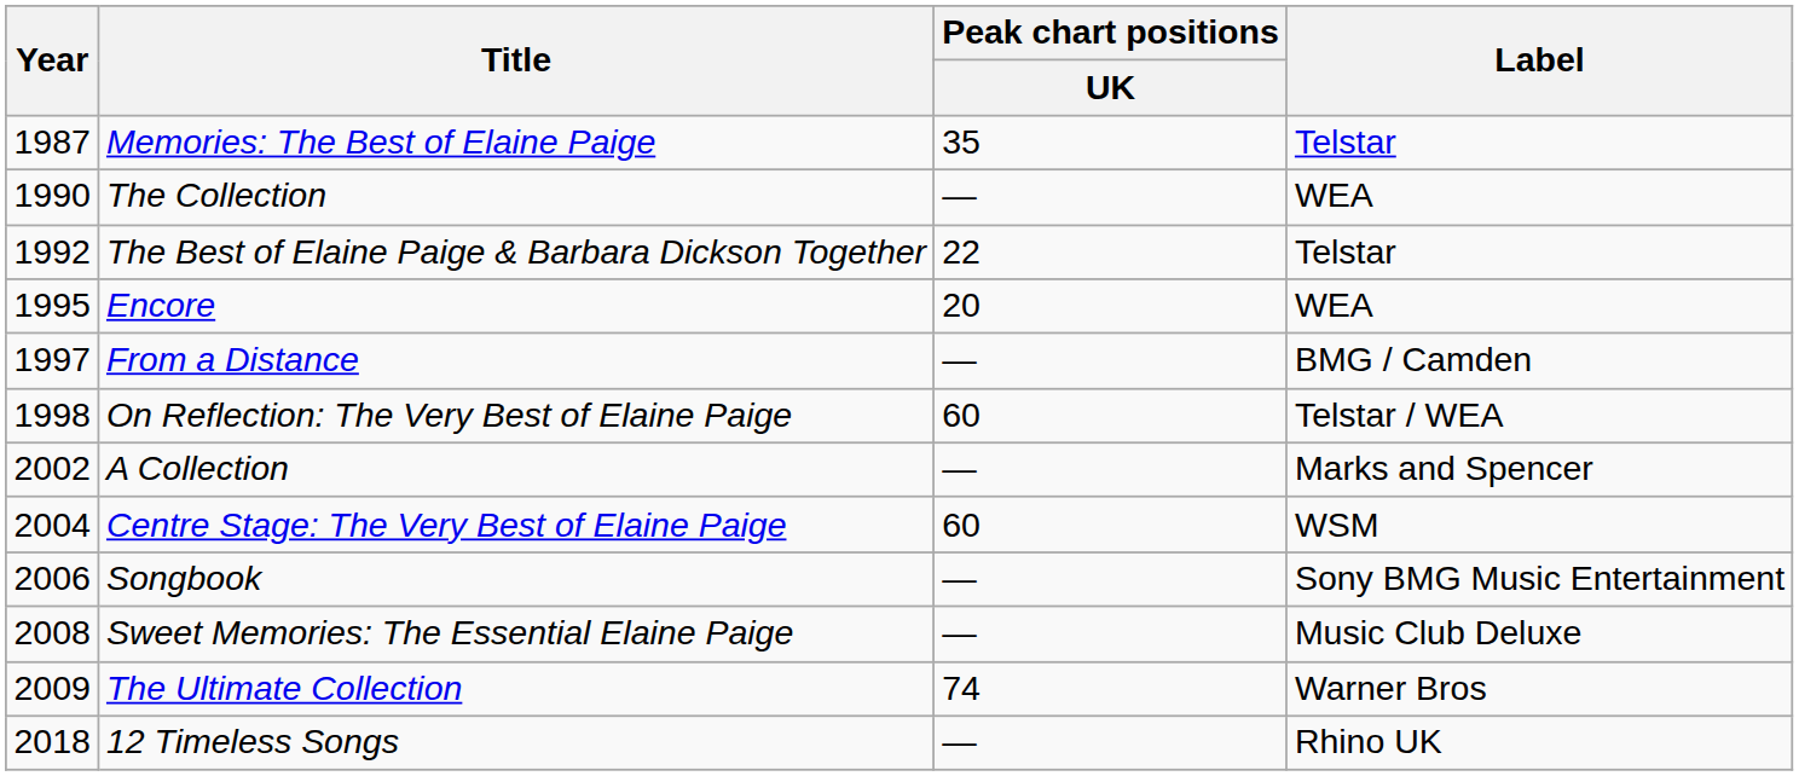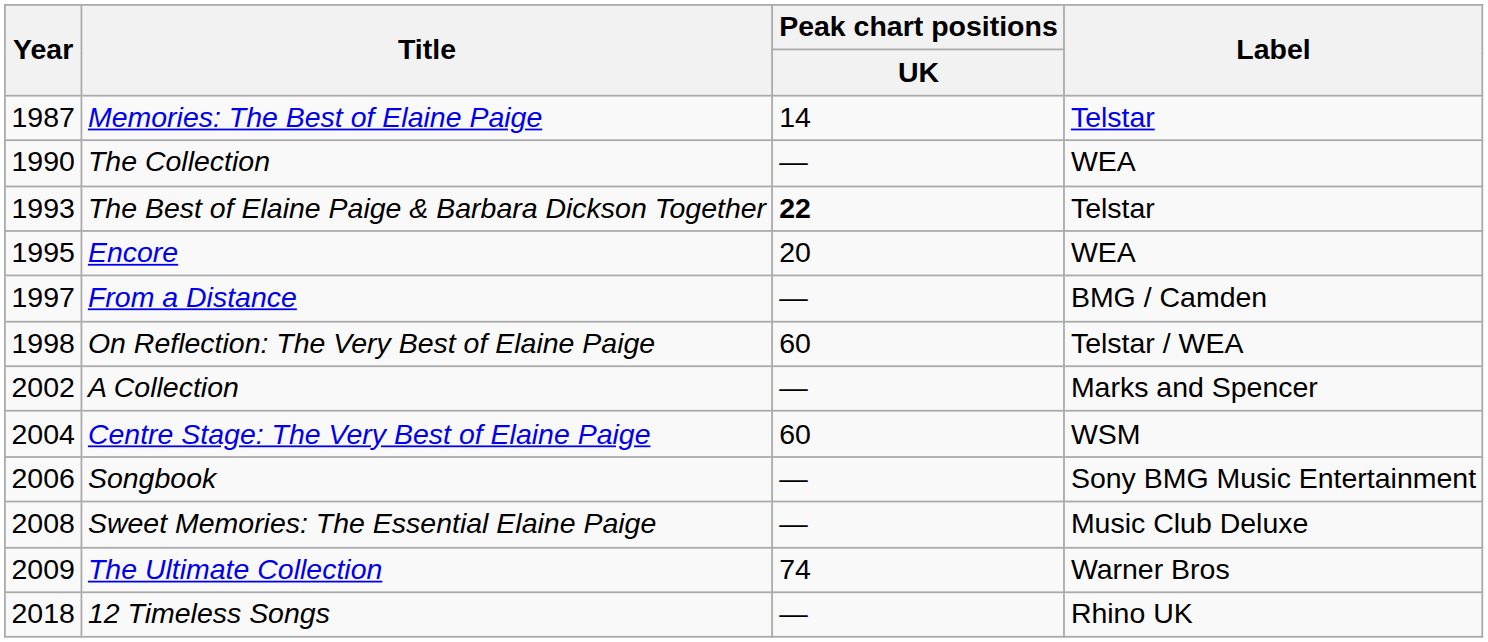Memories: The Best of Elaine Paige | Peak chart positions / UK: 35 -> 14
The Best of Elaine Paige & Barbara Dickson Together | Year: 1992 -> 1993
The Best of Elaine Paige & Barbara Dickson Together | Peak chart positions / UK: normal -> bold
